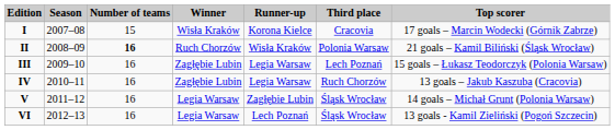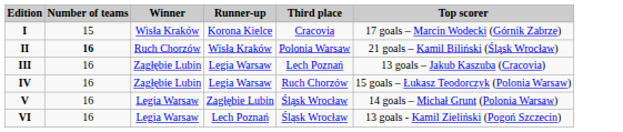- column: Season | 2007–08 | 2008–09 | 2009–10 | 2010–11 | 2011–12 | 2012–13
III | Top scorer: 15 goals – Łukasz Teodorczyk (Polonia Warsaw) -> 13 goals – Jakub Kaszuba (Cracovia)
IV | Top scorer: 13 goals – Jakub Kaszuba (Cracovia) -> 15 goals – Łukasz Teodorczyk (Polonia Warsaw)
